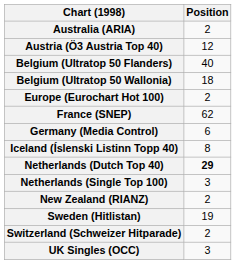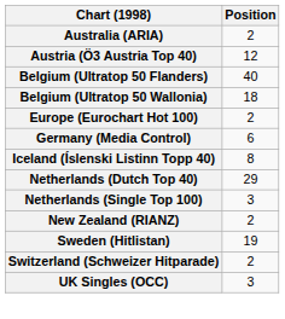- row: France (SNEP) | 62
Netherlands (Dutch Top 40) | Position: bold -> normal
